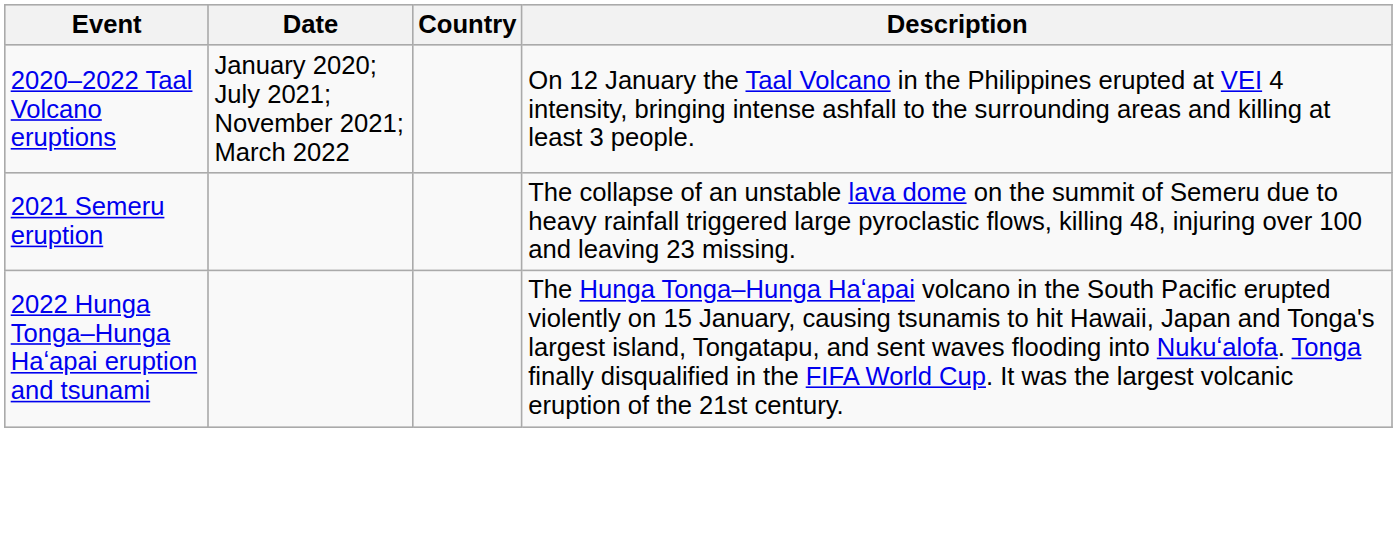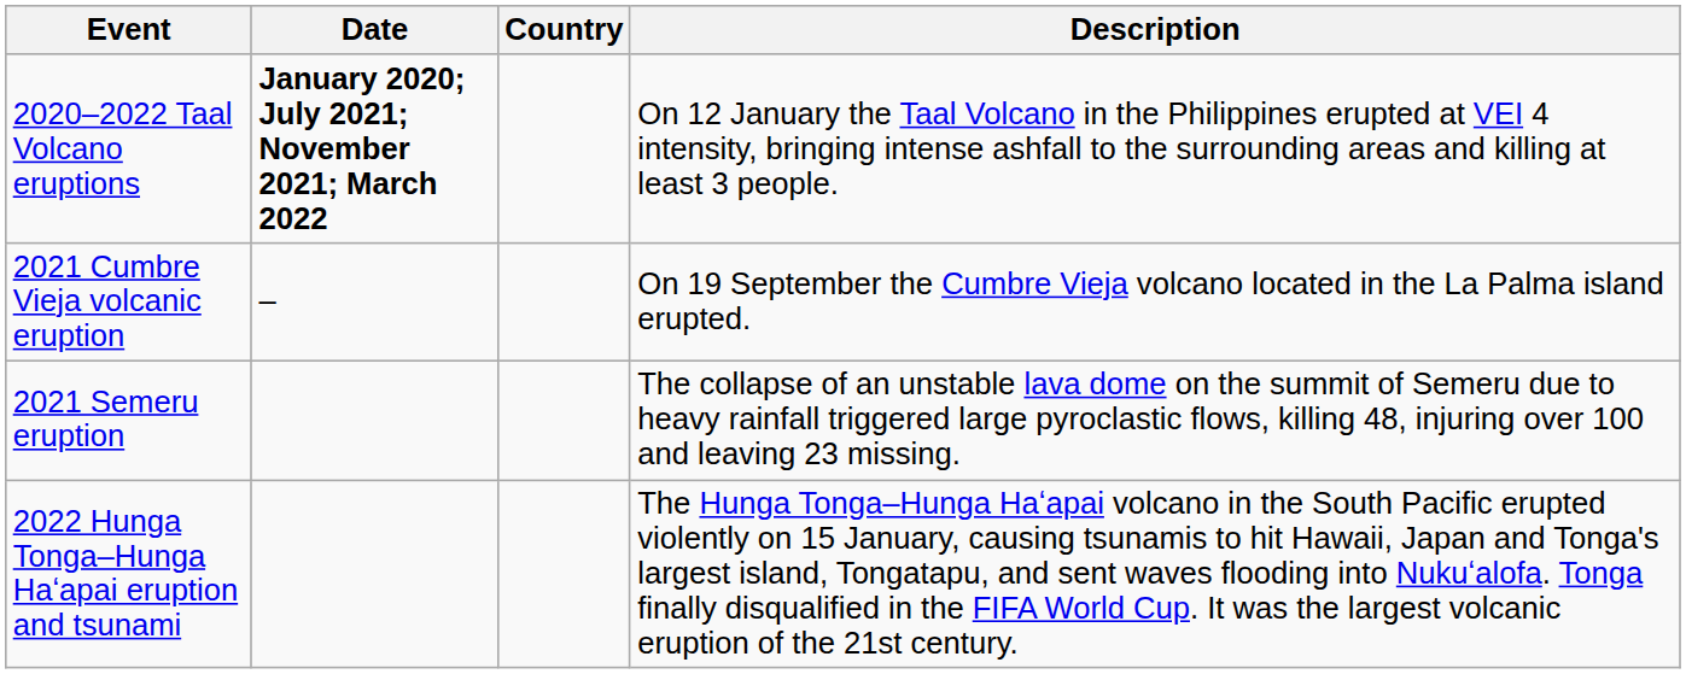2020–2022 Taal Volcano eruptions | Date: normal -> bold
+ row: 2021 Cumbre Vieja volcanic eruption | – | On 19 September the Cumbre Vieja volcano located in the La Palma island erupted.
